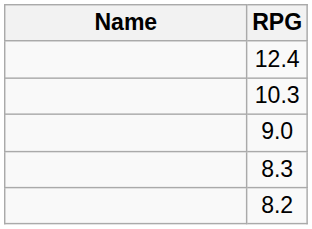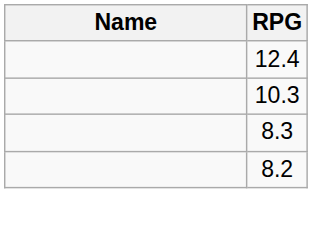- row: 9.0
